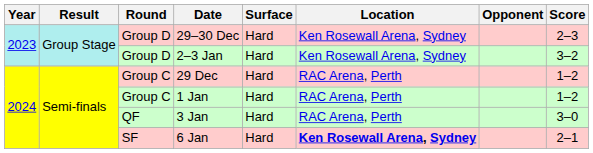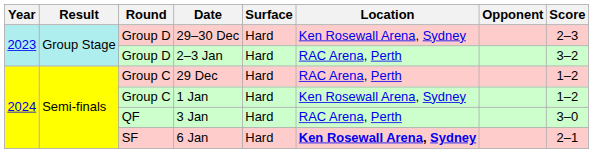2–3 Jan | Location: Ken Rosewall Arena, Sydney -> RAC Arena, Perth
1 Jan | Location: RAC Arena, Perth -> Ken Rosewall Arena, Sydney
